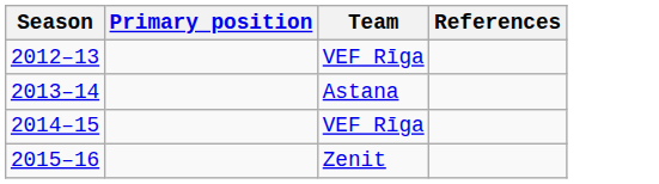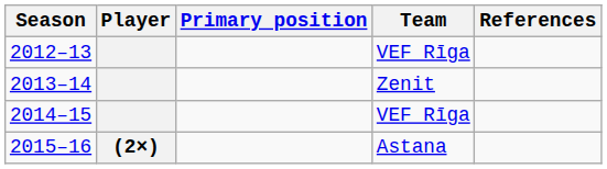+ column: Player | (2×)
2013–14 | Team: Astana -> Zenit
2015–16 | Team: Zenit -> Astana
